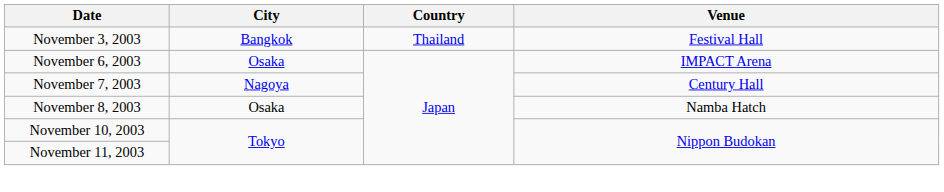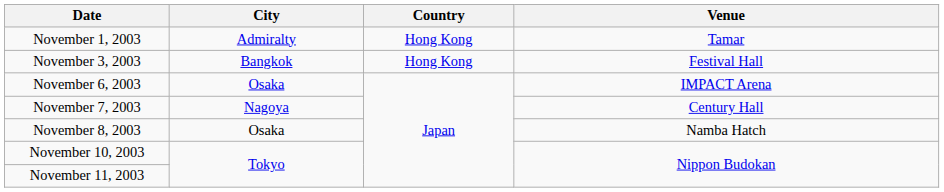+ row: November 1, 2003 | Admiralty | Hong Kong | Tamar
November 3, 2003 | Country: Thailand -> Hong Kong
